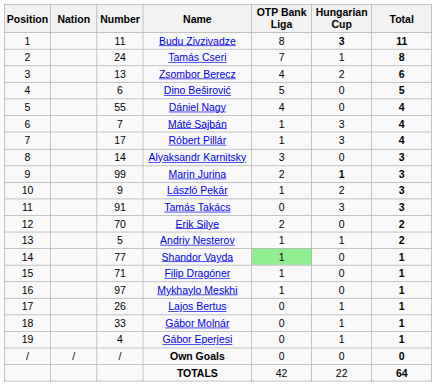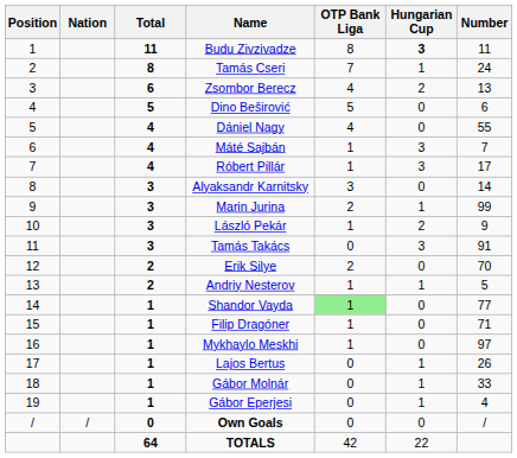columns swapped: Number <-> Total
Marin Jurina | Hungarian Cup: bold -> normal
